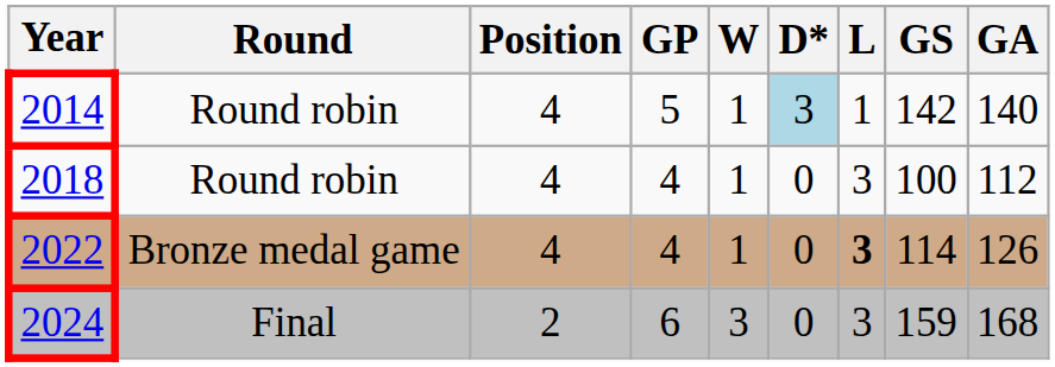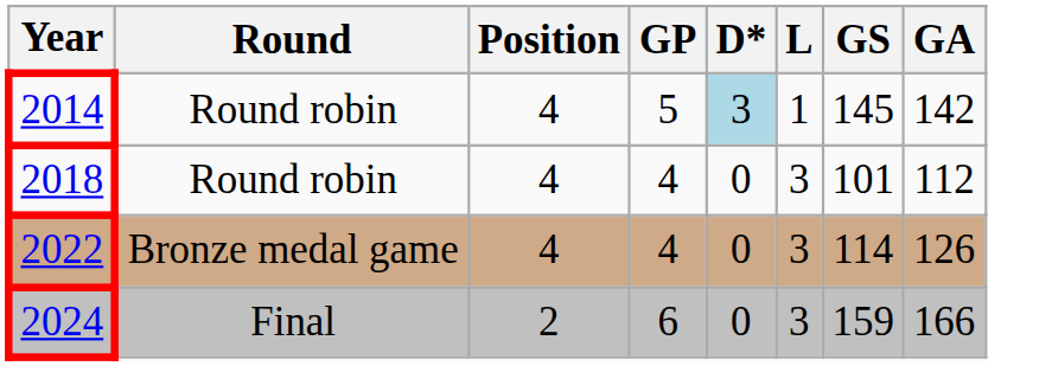- column: W | 1 | 1 | 1 | 3
2014 | GS: 142 -> 145
2014 | GA: 140 -> 142
2018 | GS: 100 -> 101
2022 | L: bold -> normal
2024 | GA: 168 -> 166
